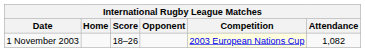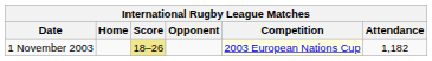1 November 2003 | Score: no background -> khaki background
1 November 2003 | Attendance: 1,082 -> 1,182
